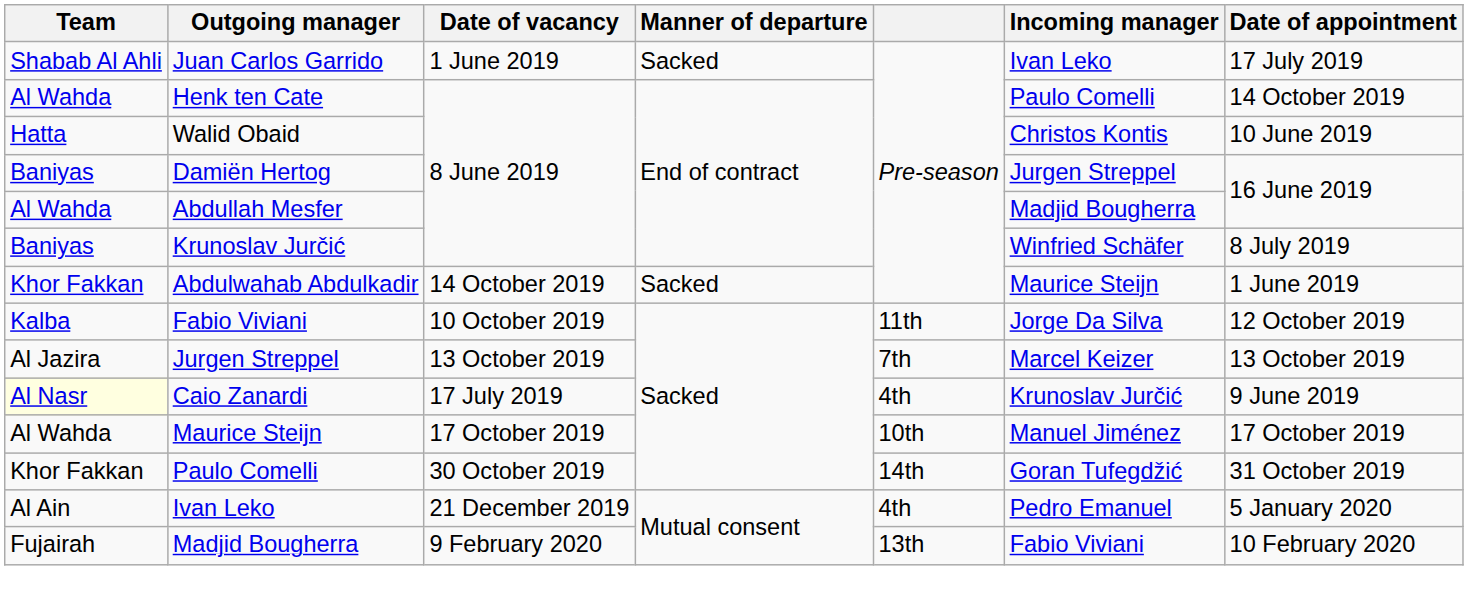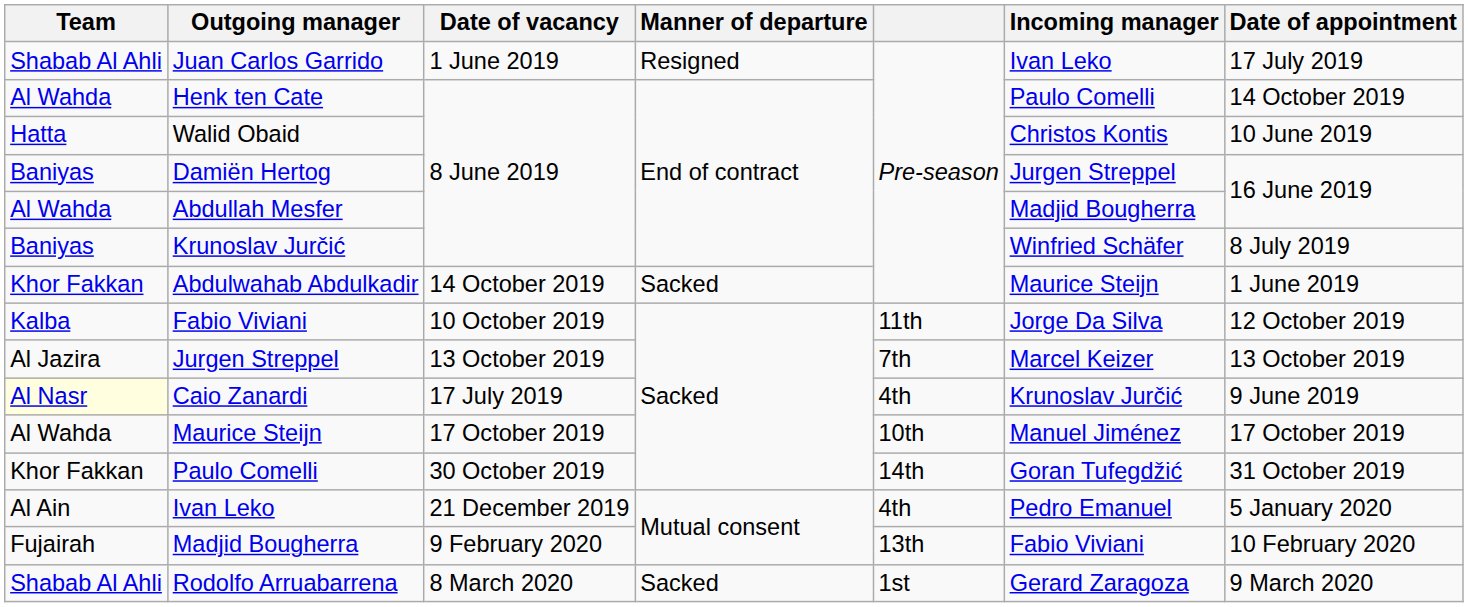Juan Carlos Garrido | Manner of departure: Sacked -> Resigned
+ row: Shabab Al Ahli | Rodolfo Arruabarrena | 8 March 2020 | Sacked | 1st | Gerard Zaragoza | 9 March 2020
